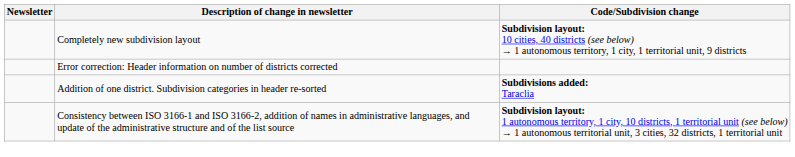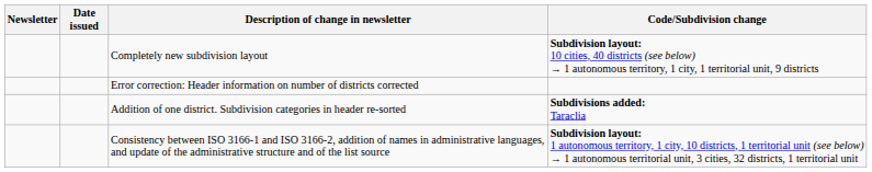+ column: Date issued
